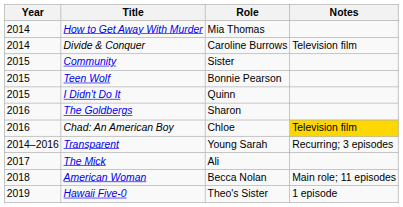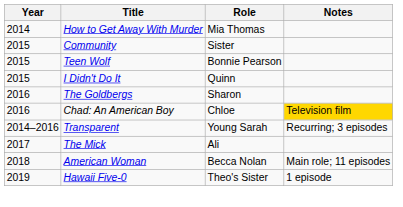- row: 2014 | Divide & Conquer | Caroline Burrows | Television film
